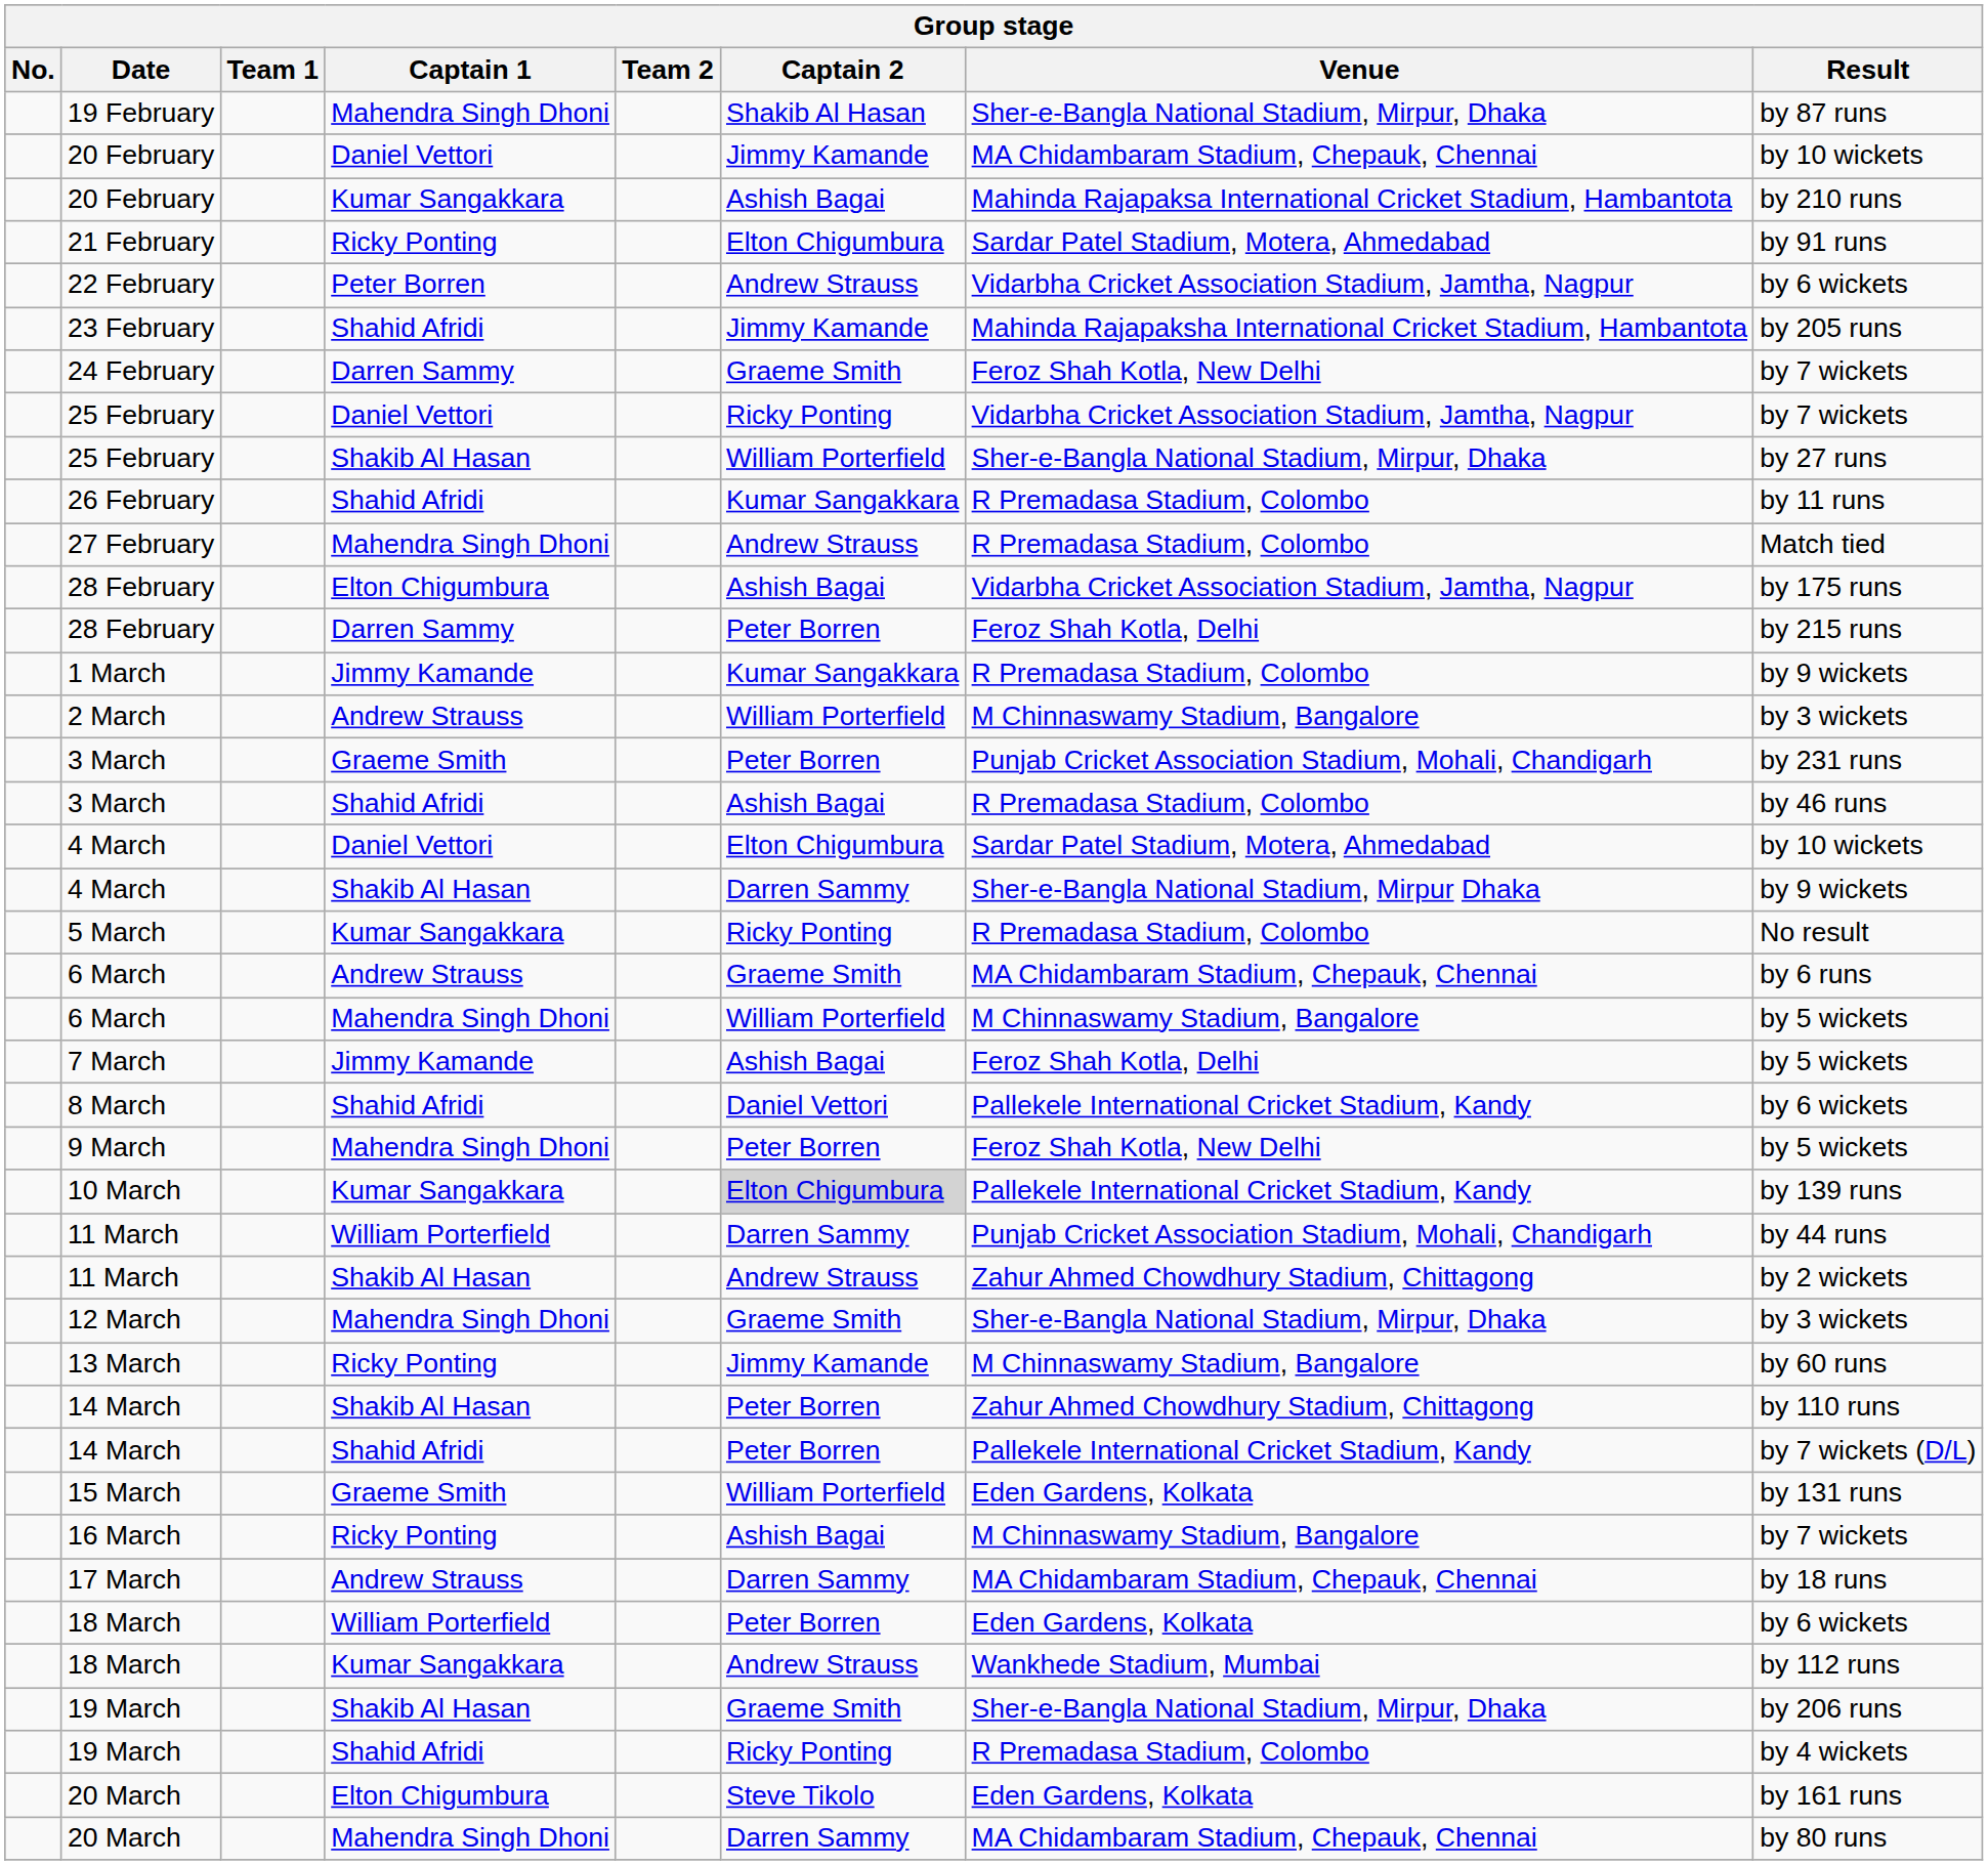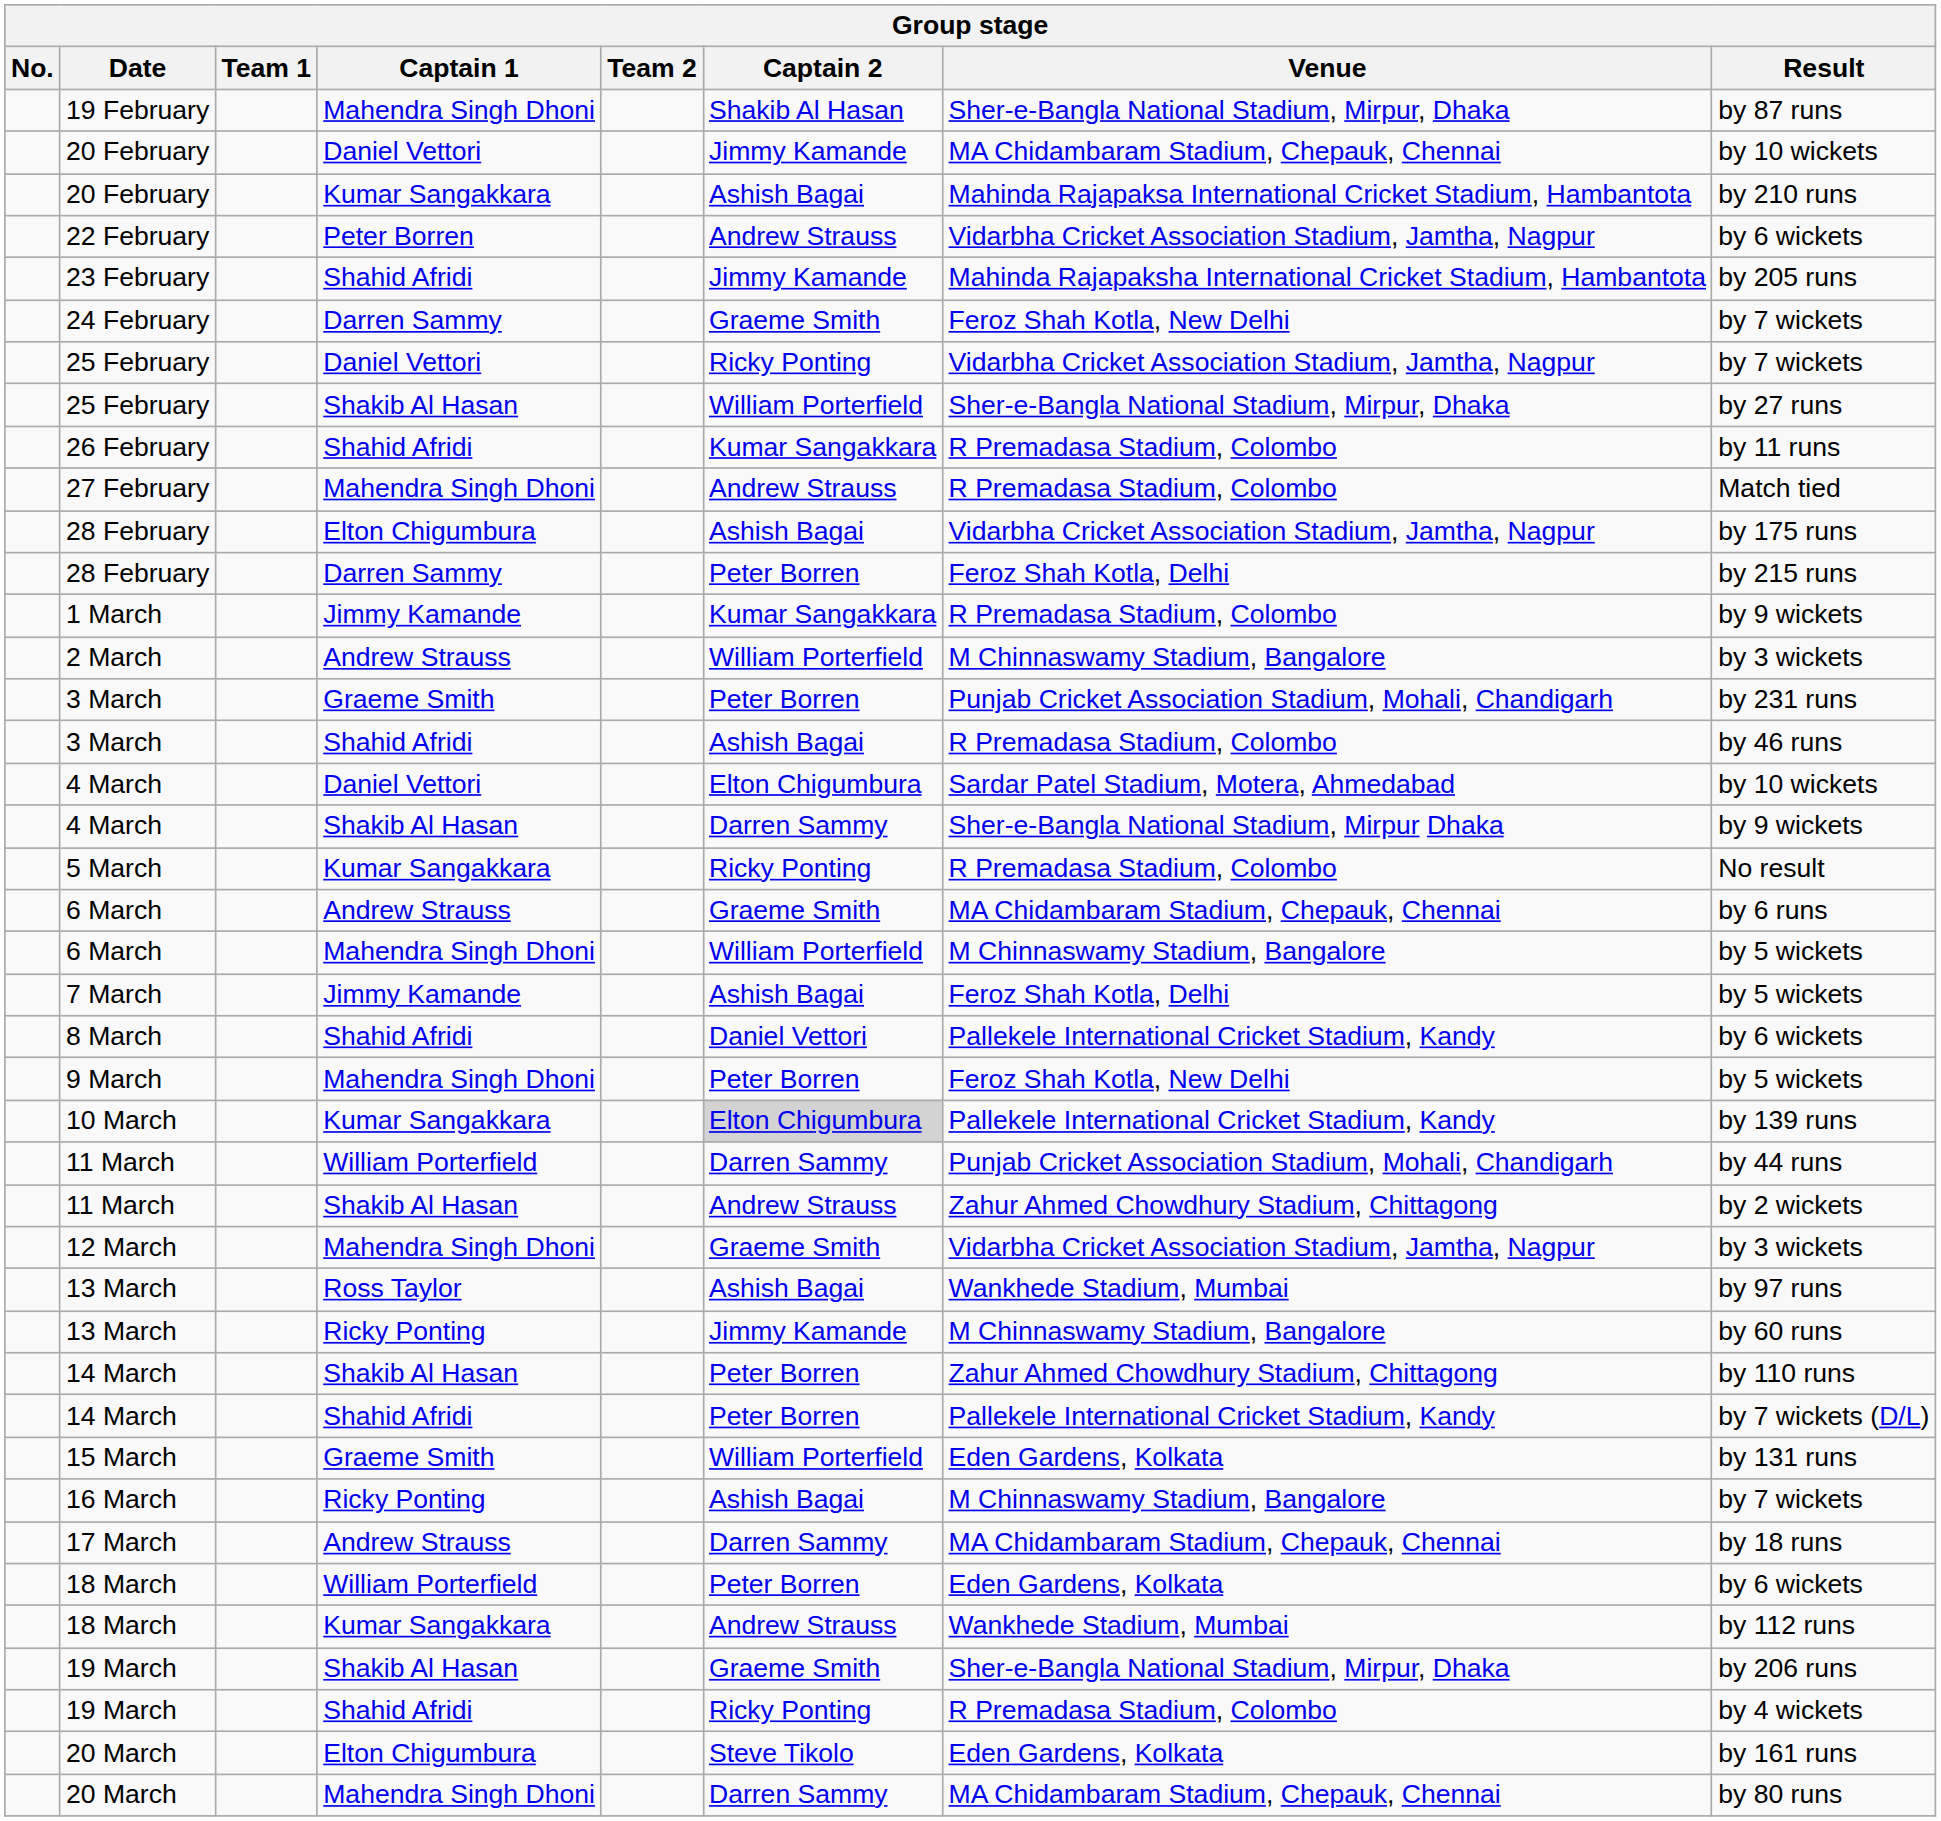- row: 21 February | Ricky Ponting | Elton Chigumbura | Sardar Patel Stadium, Motera, Ahmedabad | by 91 runs
12 March | Venue: Sher-e-Bangla National Stadium, Mirpur, Dhaka -> Vidarbha Cricket Association Stadium, Jamtha, Nagpur
+ row: 13 March | Ross Taylor | Ashish Bagai | Wankhede Stadium, Mumbai | by 97 runs
